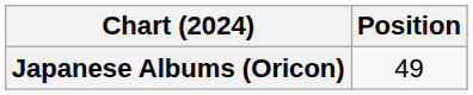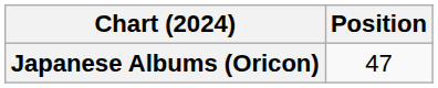Japanese Albums (Oricon) | Position: 49 -> 47
